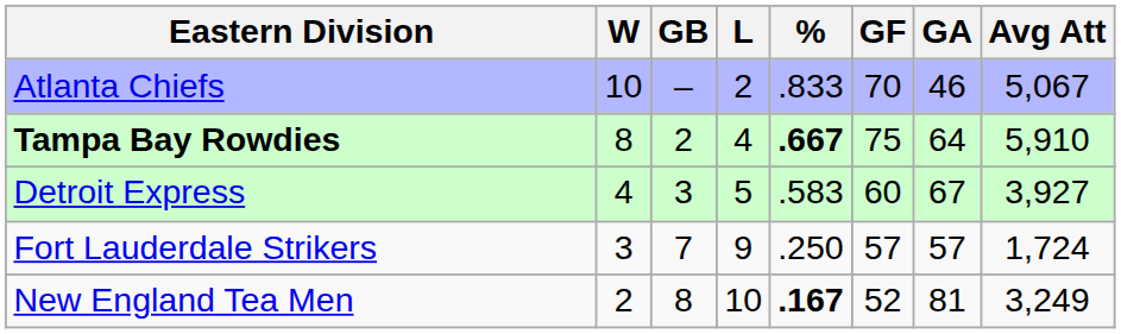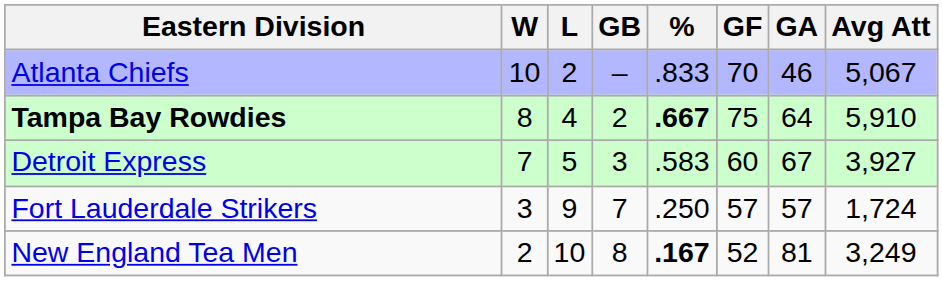columns swapped: L <-> GB
Detroit Express | W: 4 -> 7
